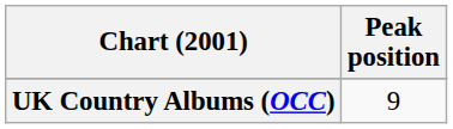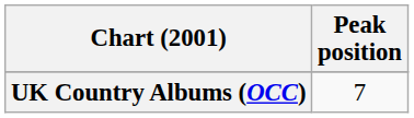UK Country Albums (OCC) | Peak position: 9 -> 7
